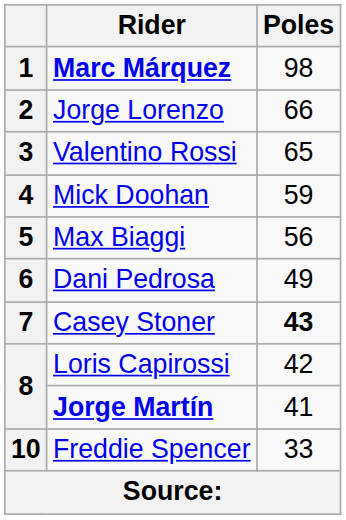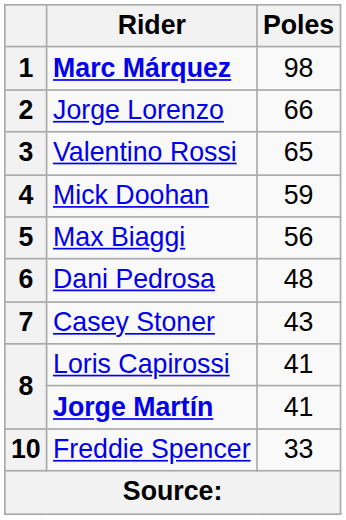6 | Poles: 49 -> 48
7 | Poles: bold -> normal
8 / Loris Capirossi | Poles: 42 -> 41
